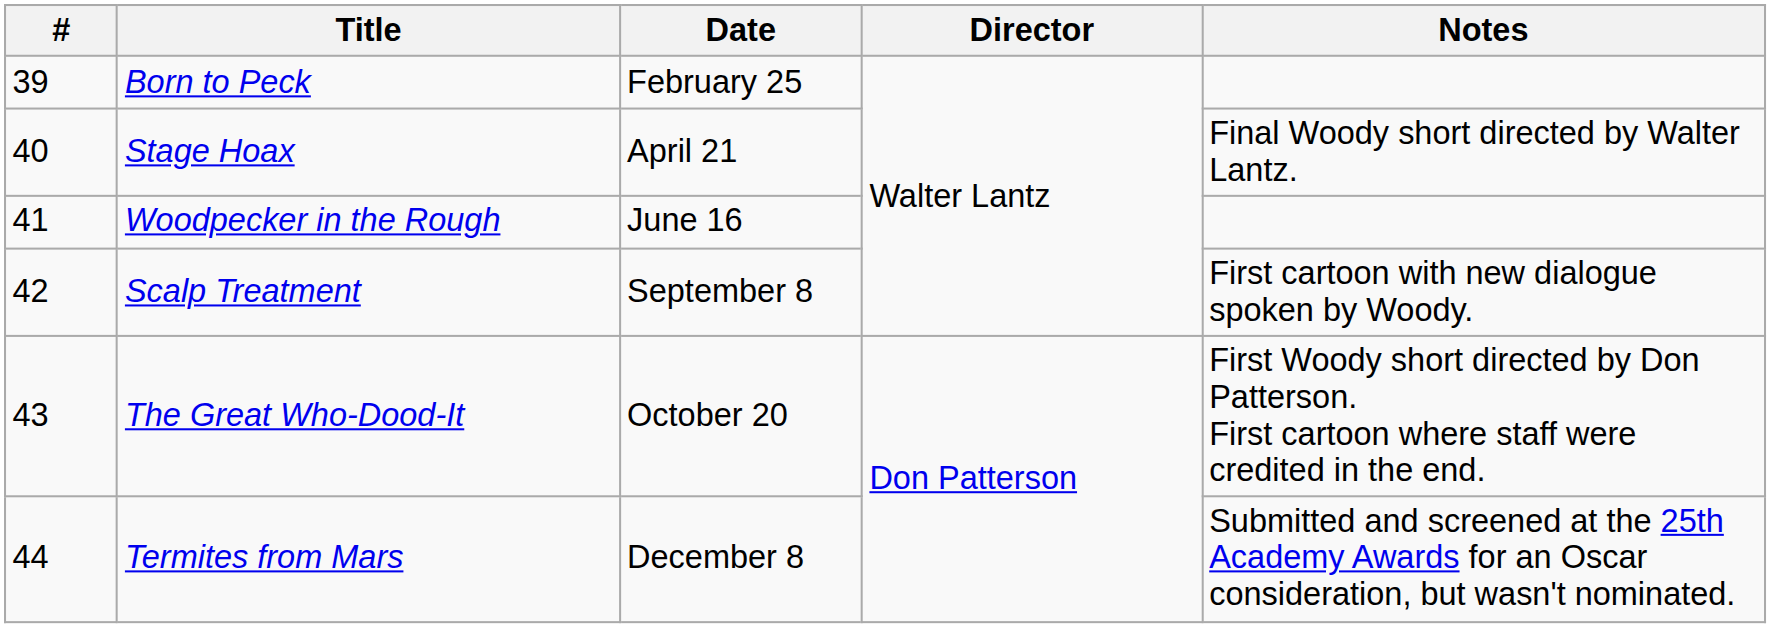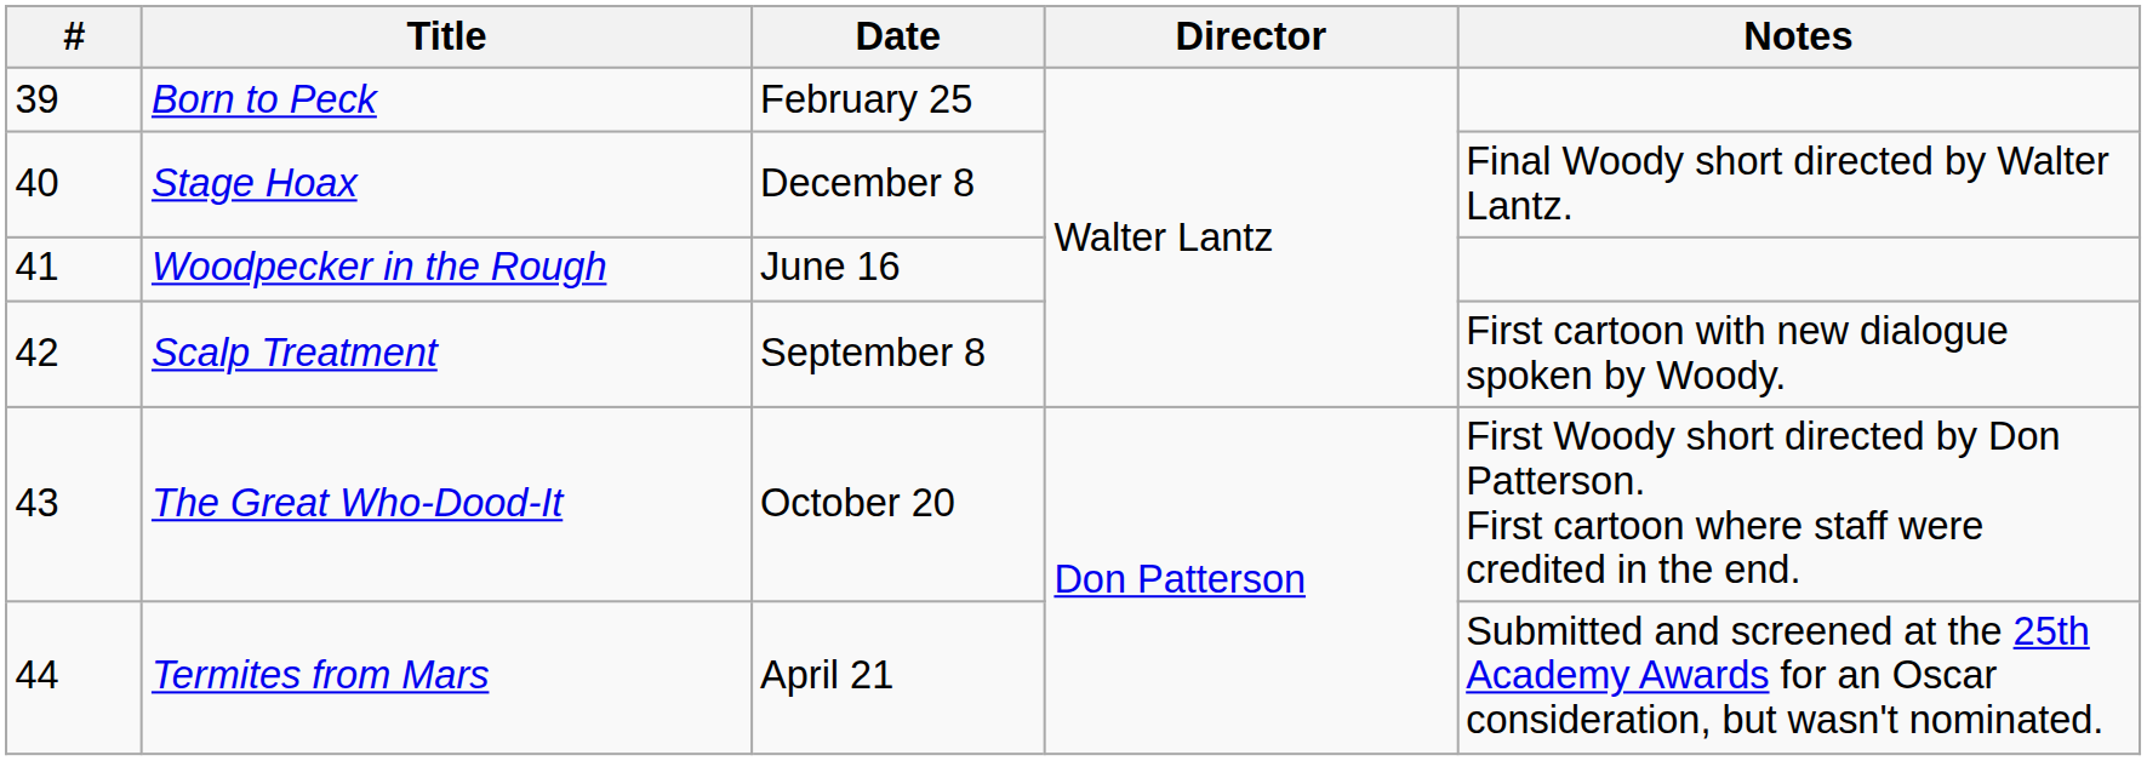Stage Hoax | Date: April 21 -> December 8
Termites from Mars | Date: December 8 -> April 21
